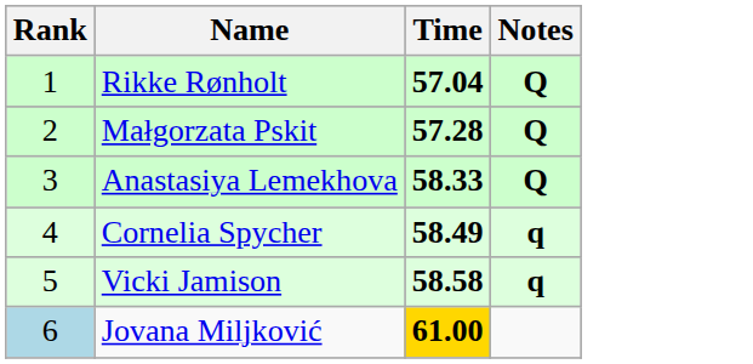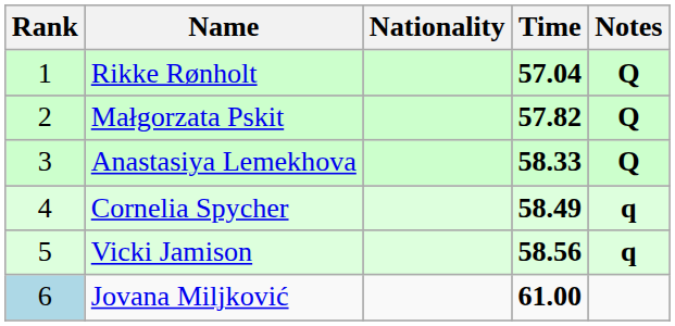+ column: Nationality
Małgorzata Pskit | Time: 57.28 -> 57.82
Vicki Jamison | Time: 58.58 -> 58.56
Jovana Miljković | Time: gold background -> no background
